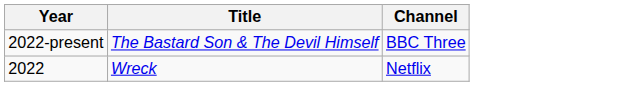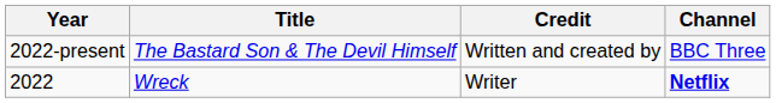+ column: Credit | Written and created by | Writer
2022 | Channel: normal -> bold
